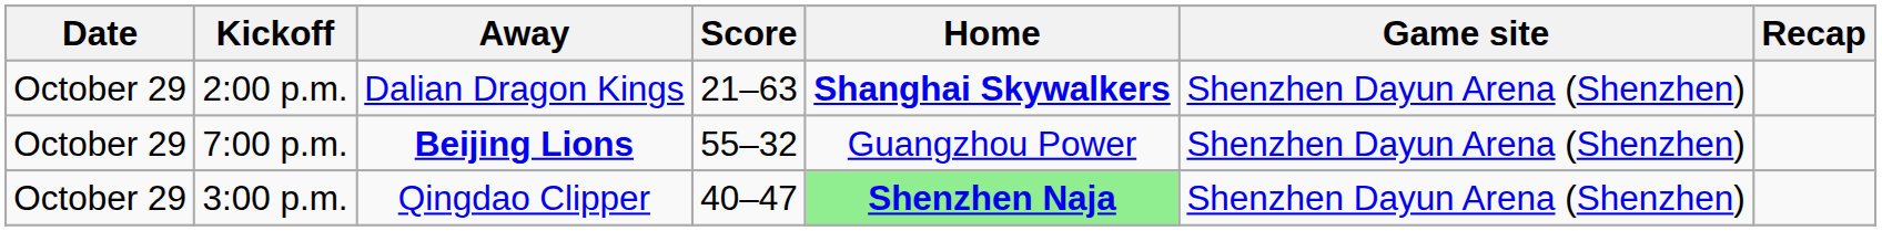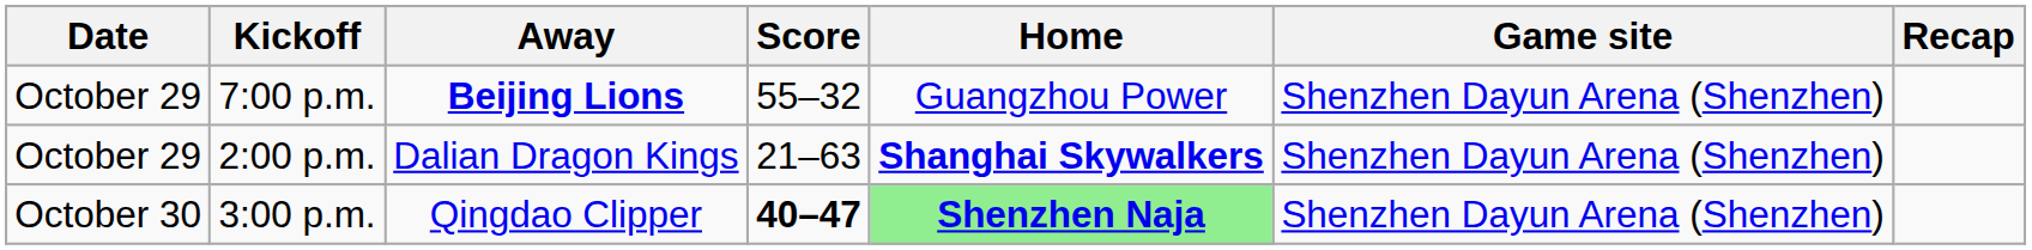rows swapped: 2:00 p.m. <-> 7:00 p.m.
3:00 p.m. | Date: October 29 -> October 30
3:00 p.m. | Score: normal -> bold
